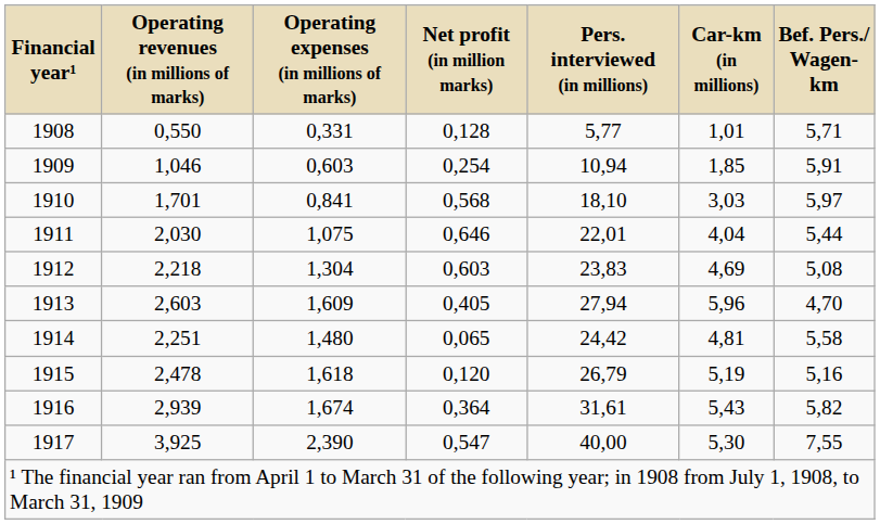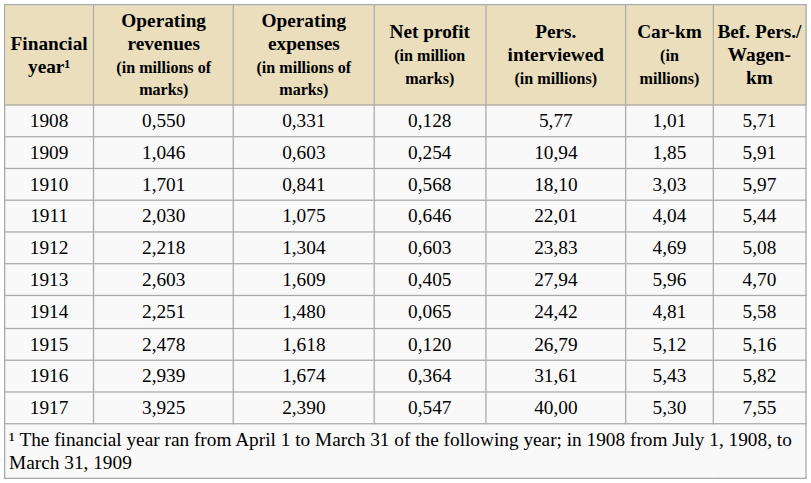1915 | Car-km (in millions): 5,19 -> 5,12
